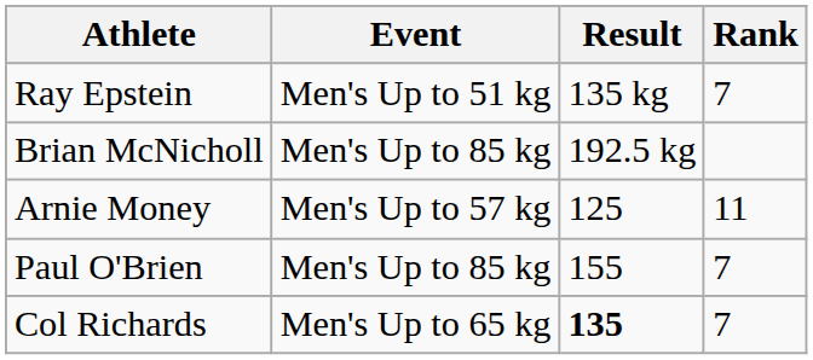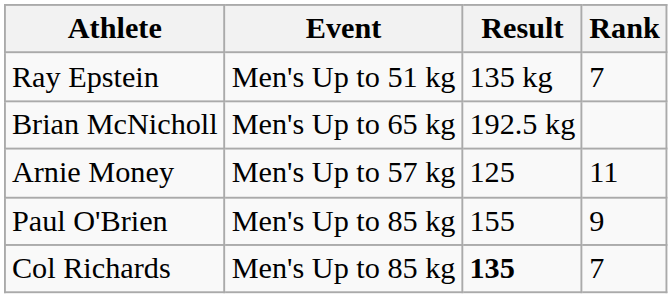Brian McNicholl | Event: Men's Up to 85 kg -> Men's Up to 65 kg
Paul O'Brien | Rank: 7 -> 9
Col Richards | Event: Men's Up to 65 kg -> Men's Up to 85 kg
